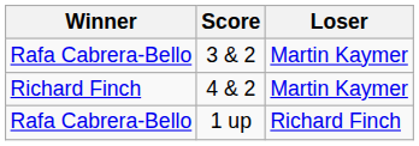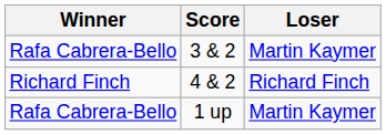4 & 2 | Loser: Martin Kaymer -> Richard Finch
1 up | Loser: Richard Finch -> Martin Kaymer
